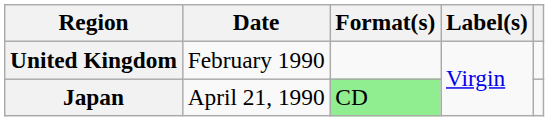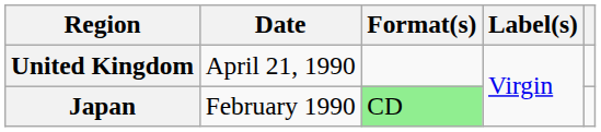United Kingdom | Date: February 1990 -> April 21, 1990
Japan | Date: April 21, 1990 -> February 1990
